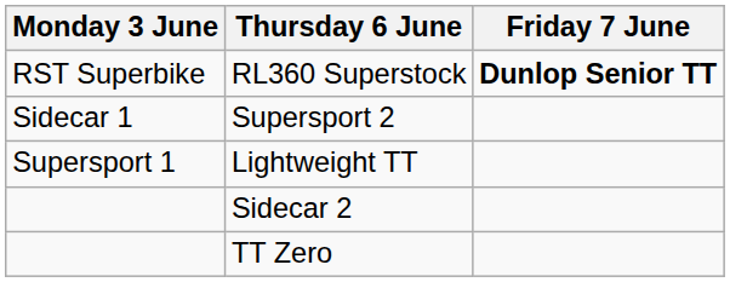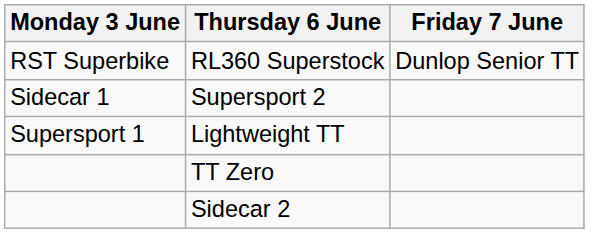RL360 Superstock | Friday 7 June: bold -> normal
rows swapped: TT Zero <-> Sidecar 2
